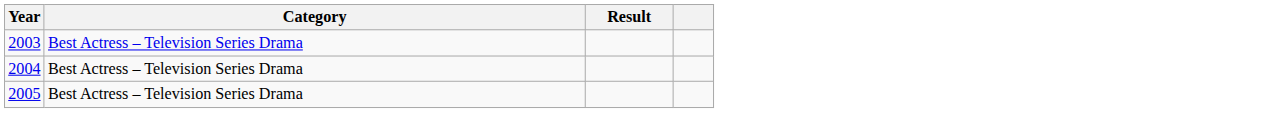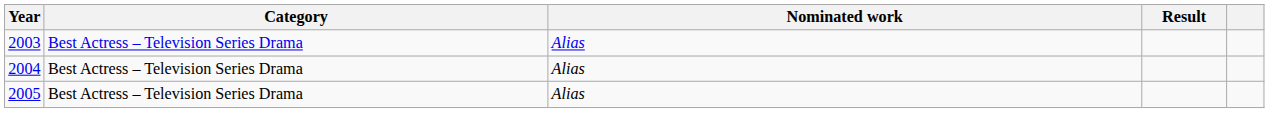+ column: Nominated work | Alias | Alias | Alias
